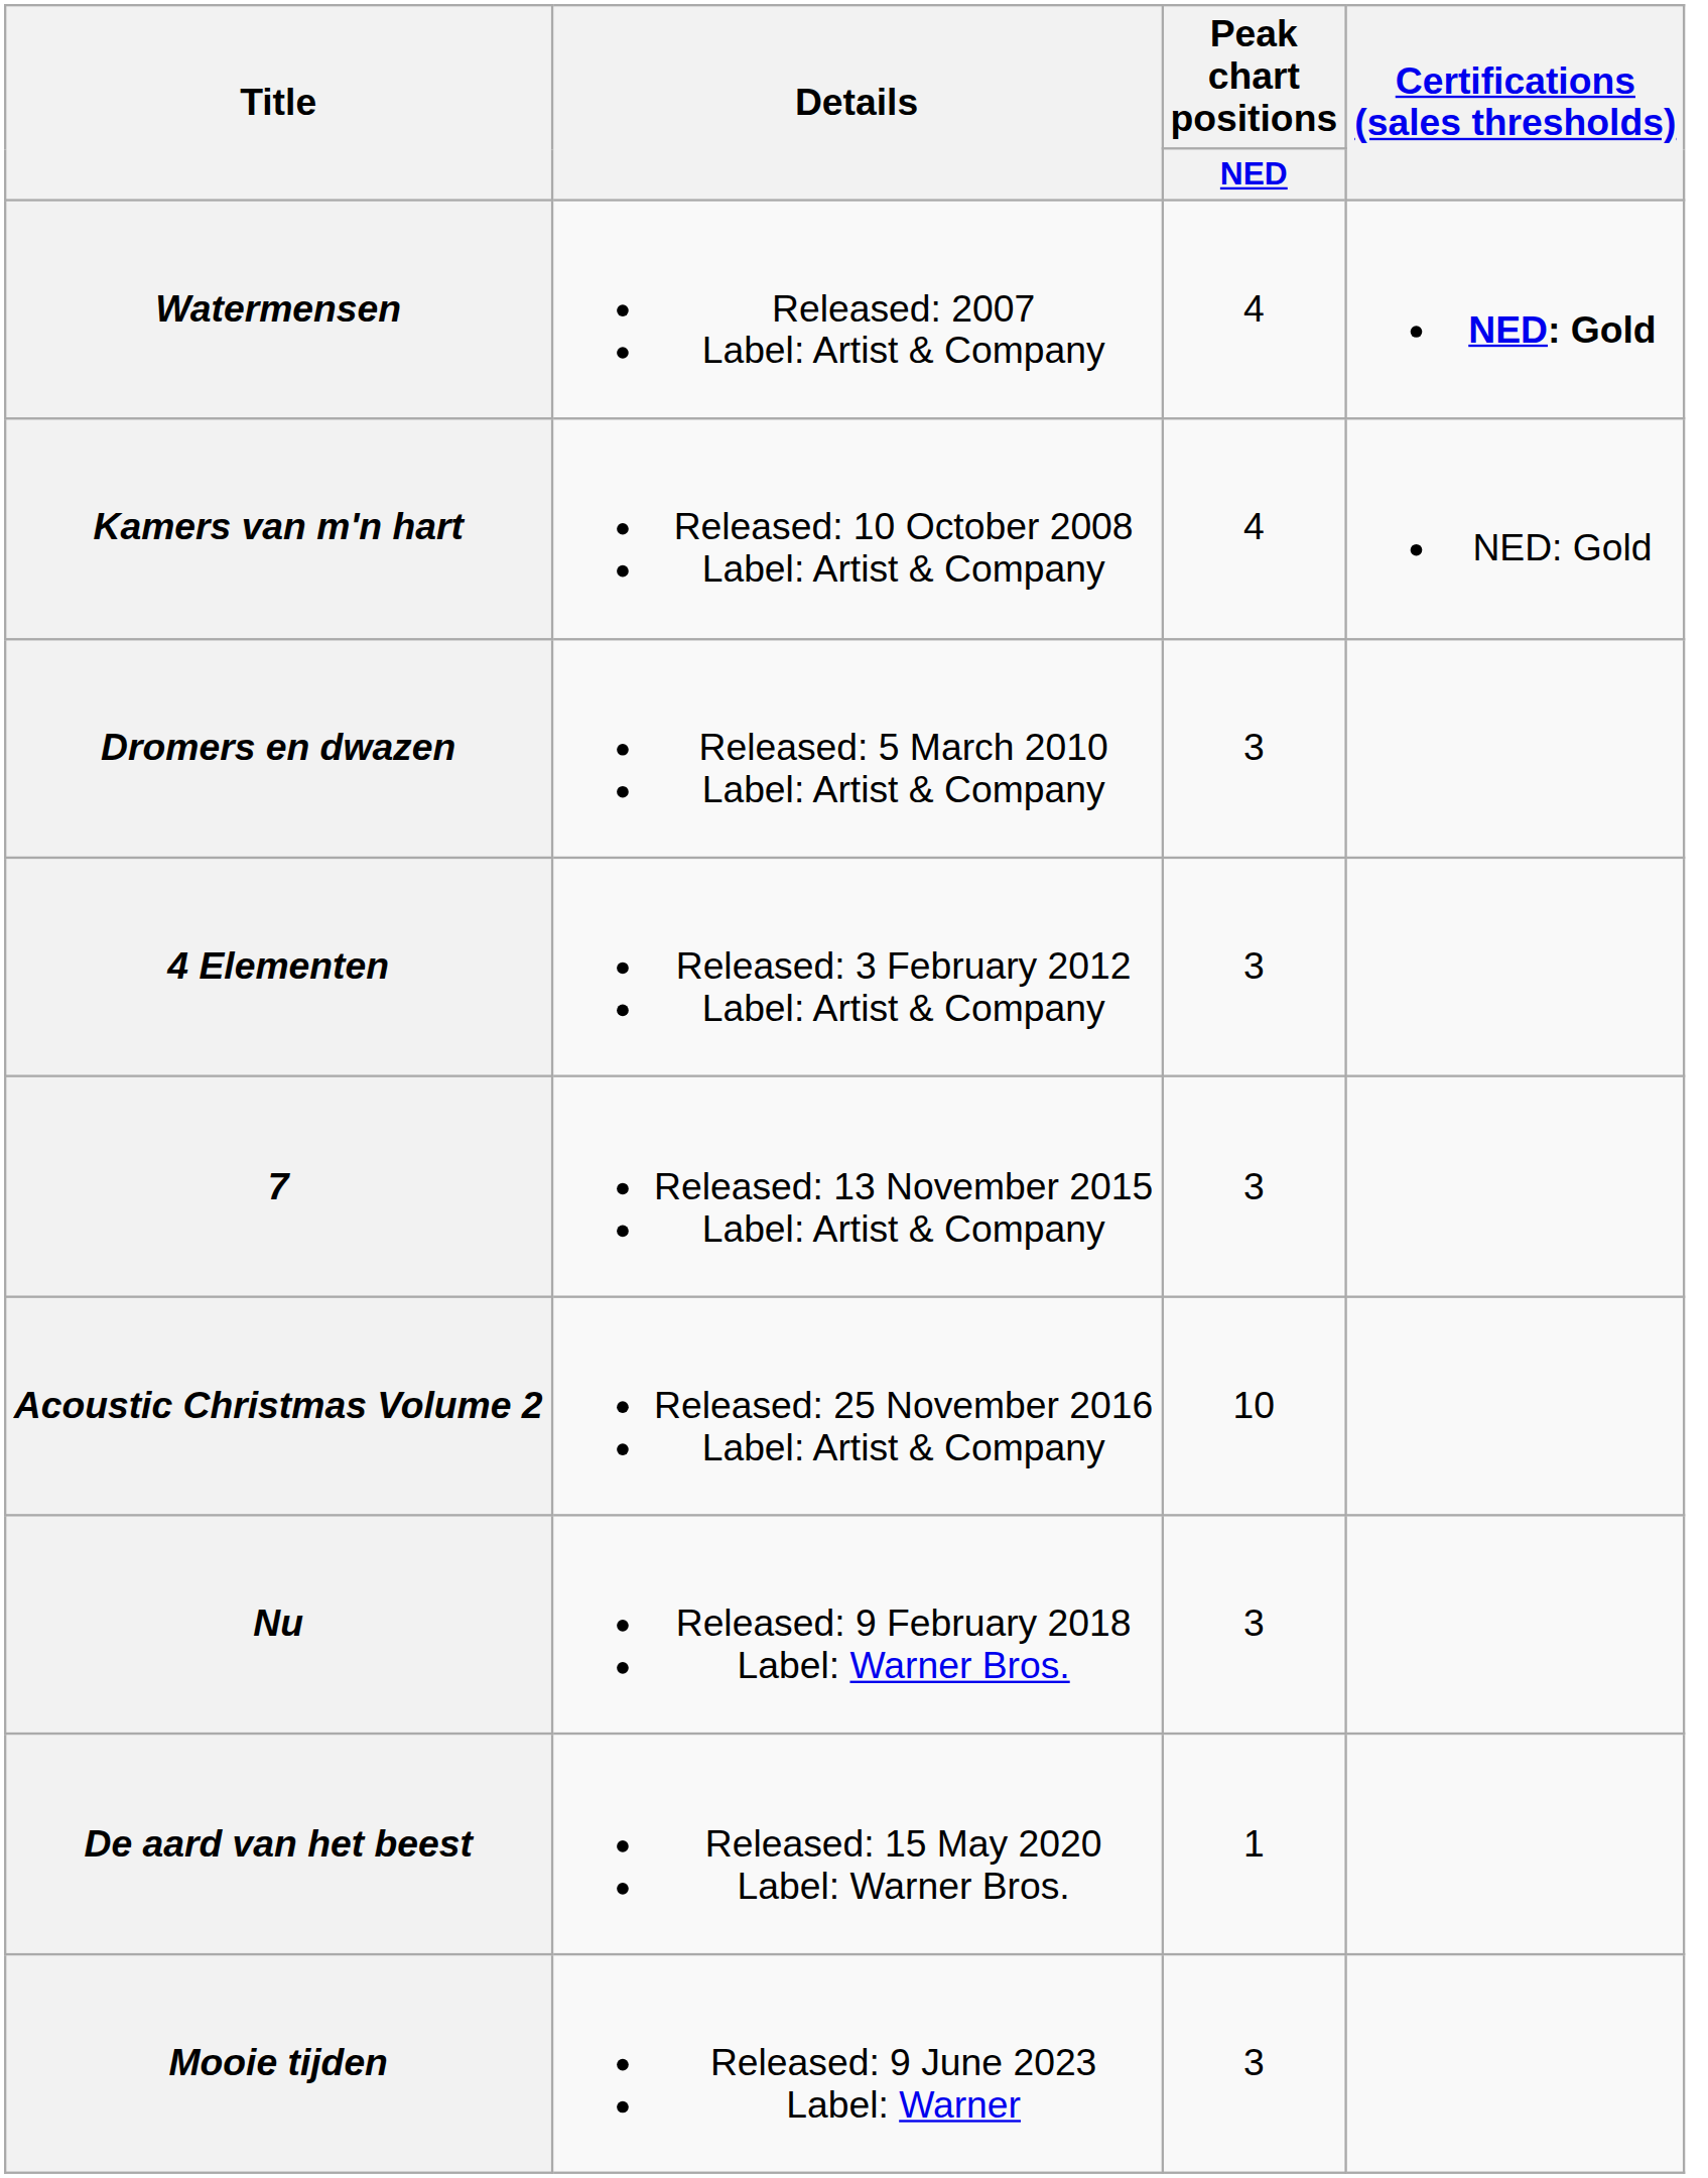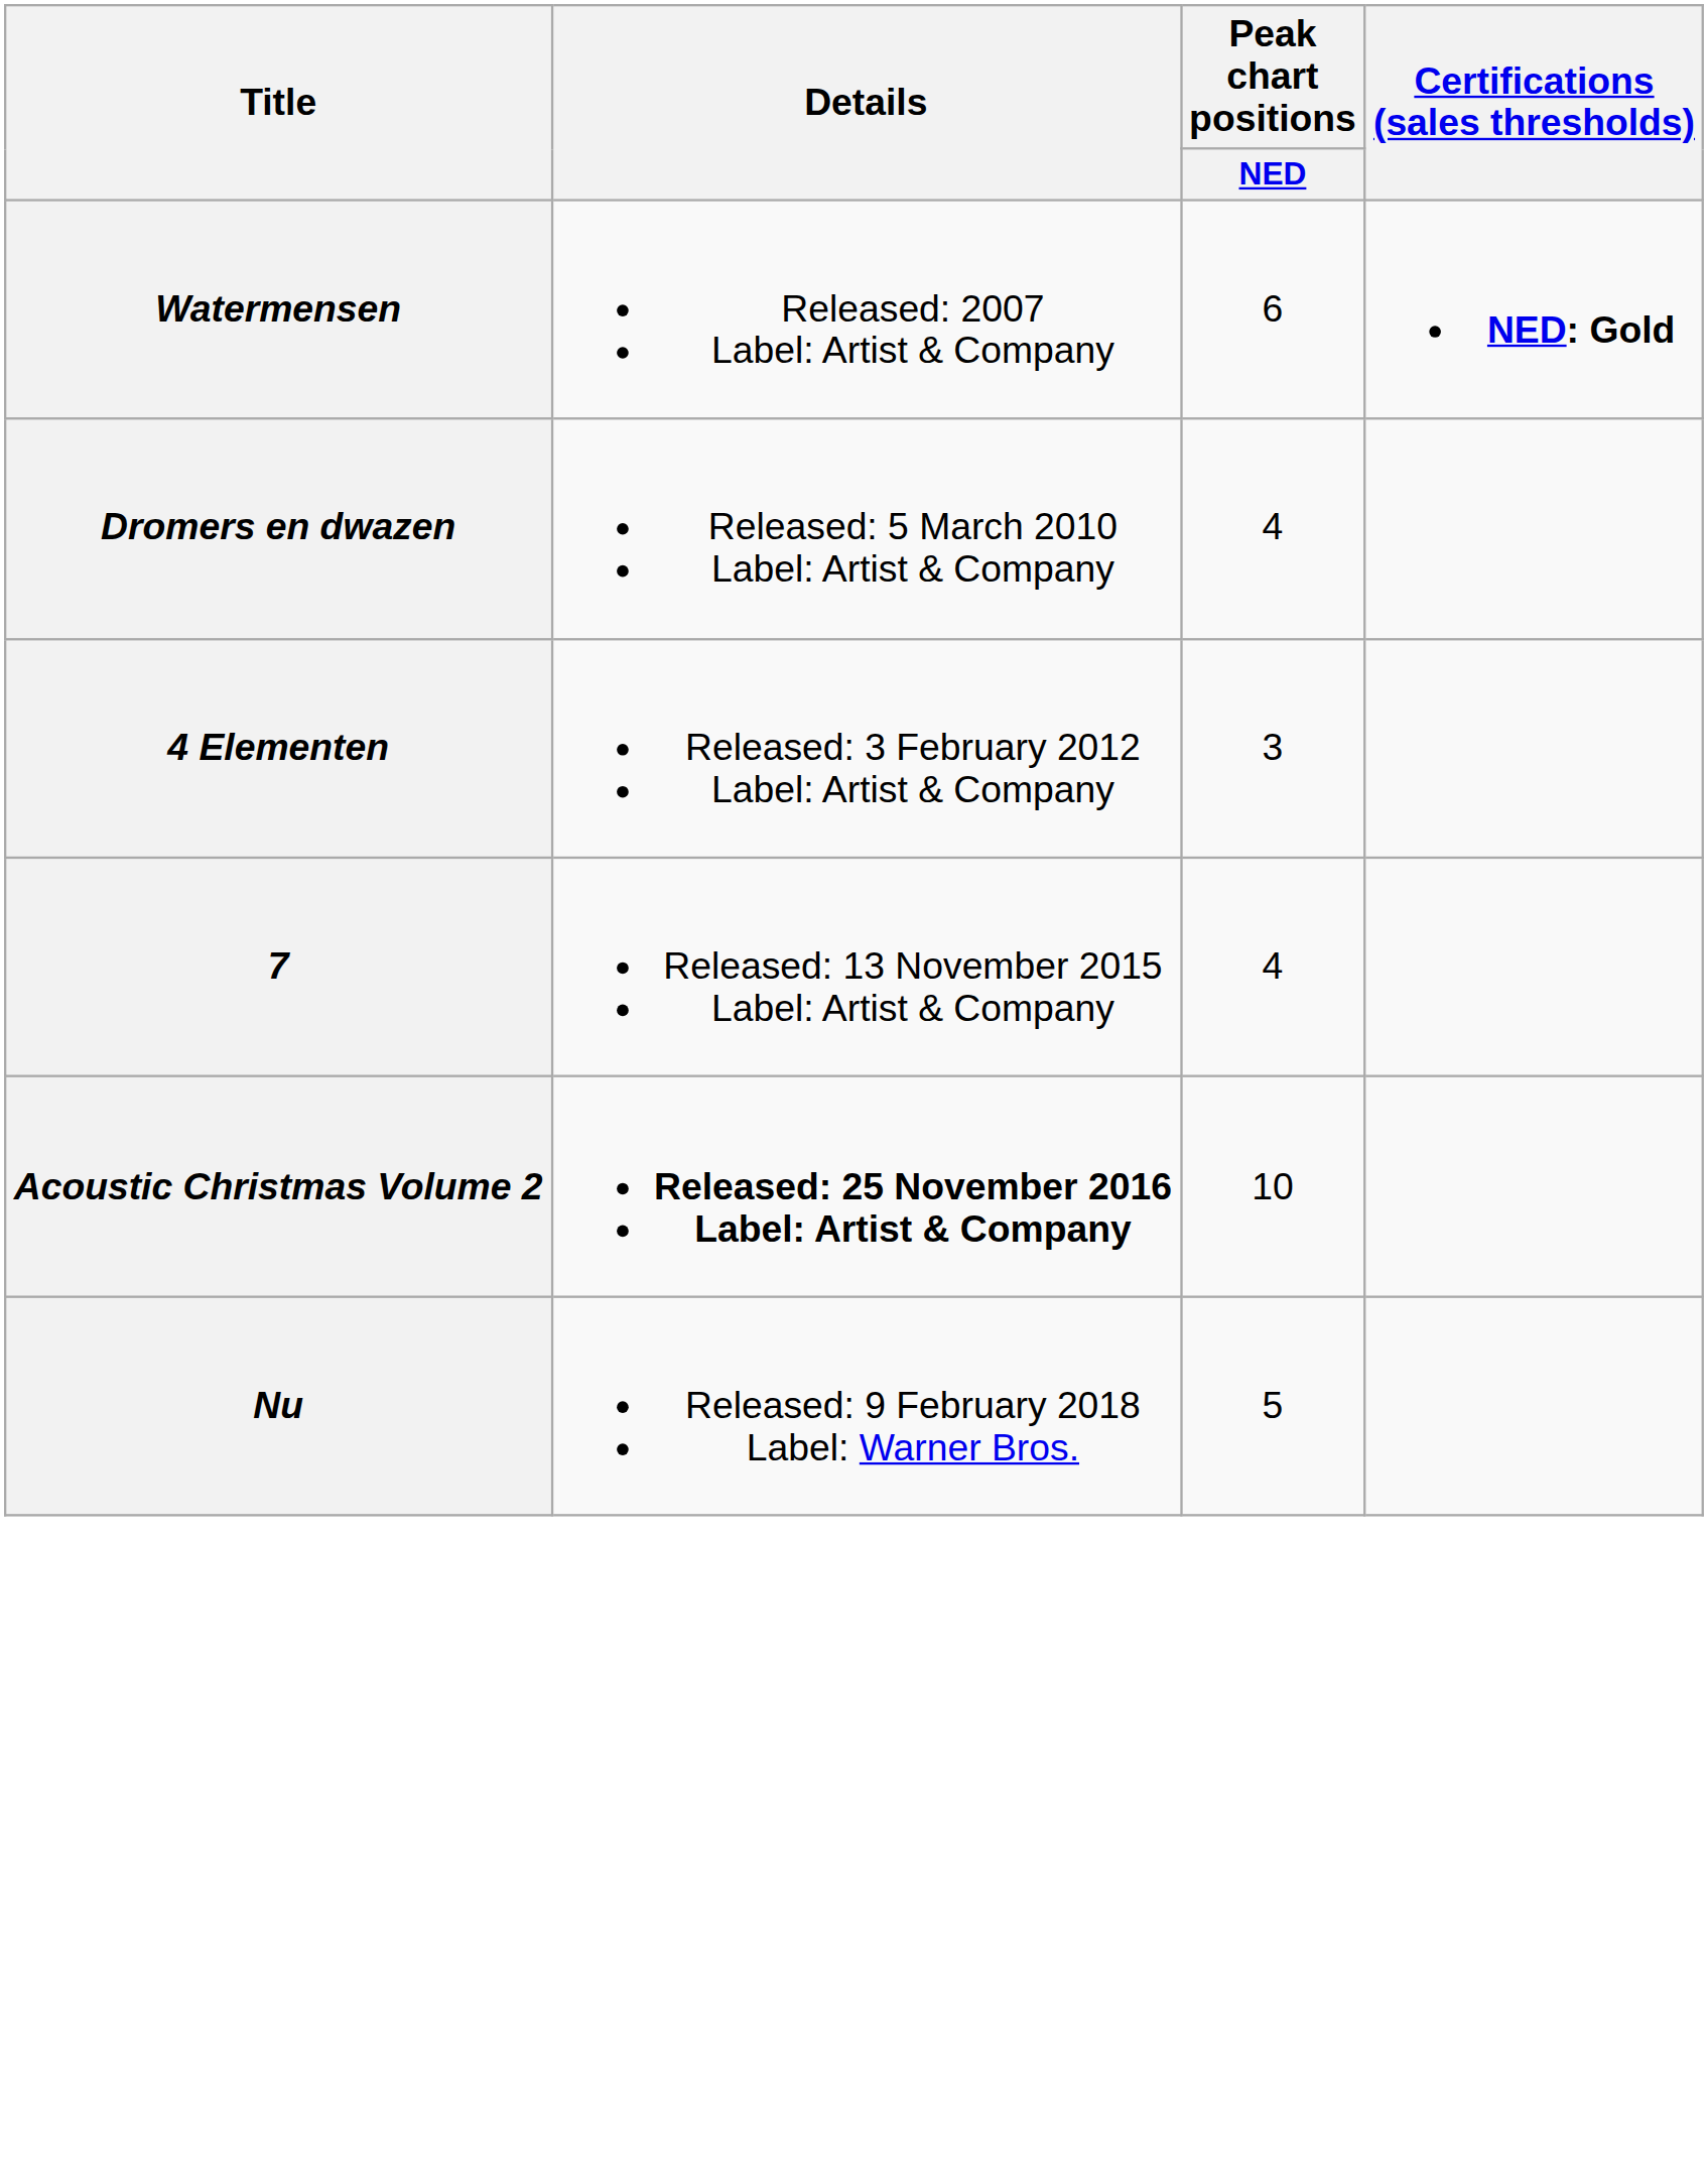Watermensen | Peak chart positions / NED: 4 -> 6
- row: Kamers van m'n hart | Released: 10 October 2008 Label: Artist & Company | 4 | NED: Gold
Dromers en dwazen | Peak chart positions / NED: 3 -> 4
7 | Peak chart positions / NED: 3 -> 4
Acoustic Christmas Volume 2 | Details: normal -> bold
Nu | Peak chart positions / NED: 3 -> 5
- row: De aard van het beest | Released: 15 May 2020 Label: Warner Bros. | 1
- row: Mooie tijden | Released: 9 June 2023 Label: Warner | 3
